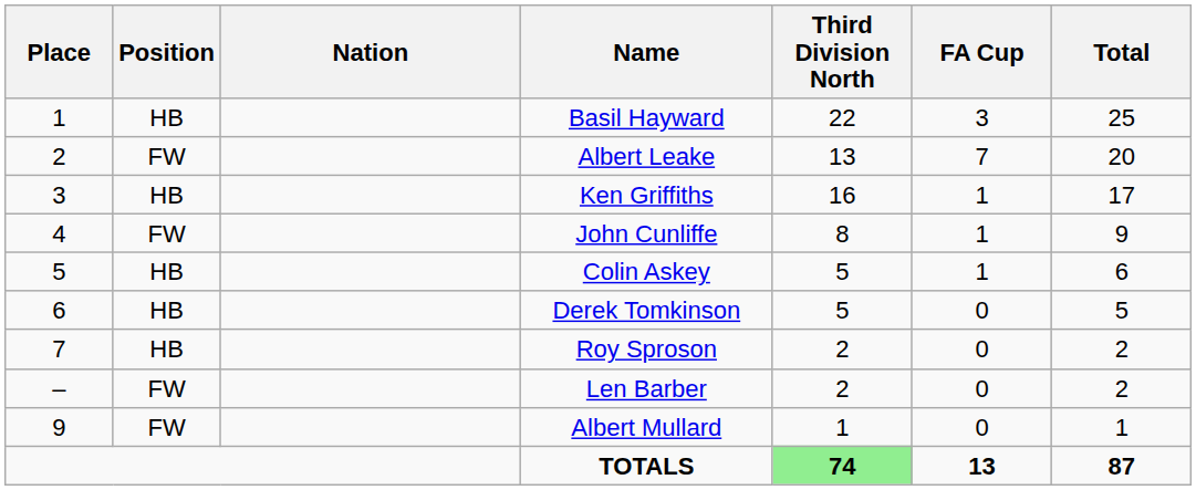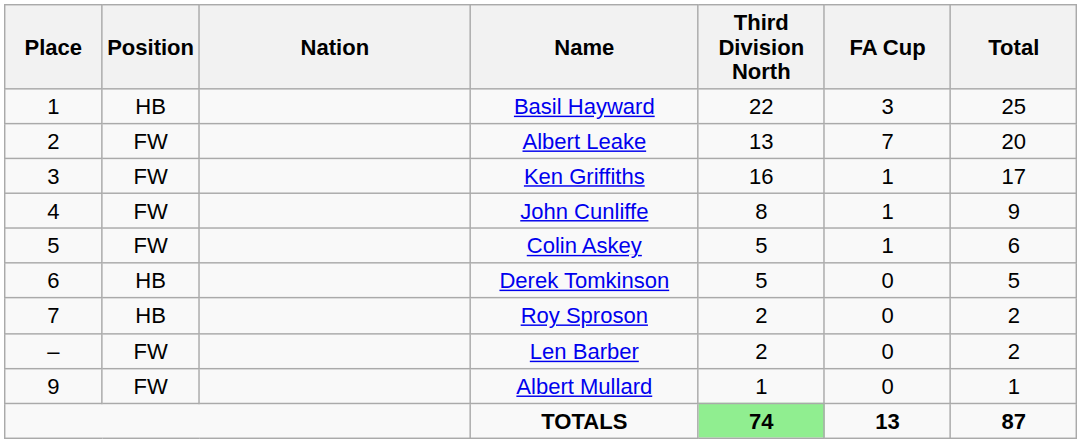Ken Griffiths | Position: HB -> FW
Colin Askey | Position: HB -> FW
